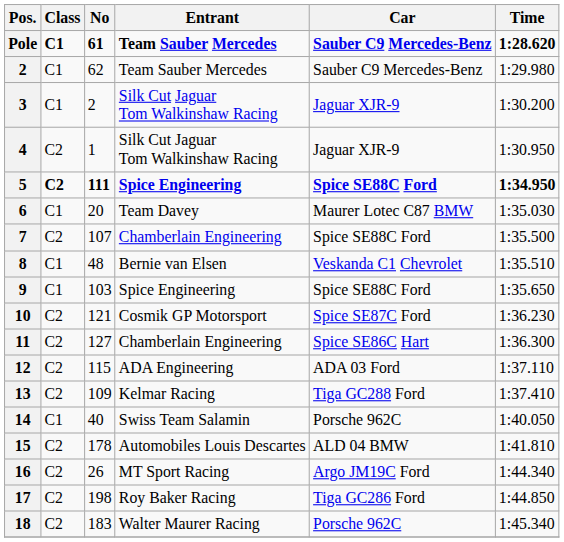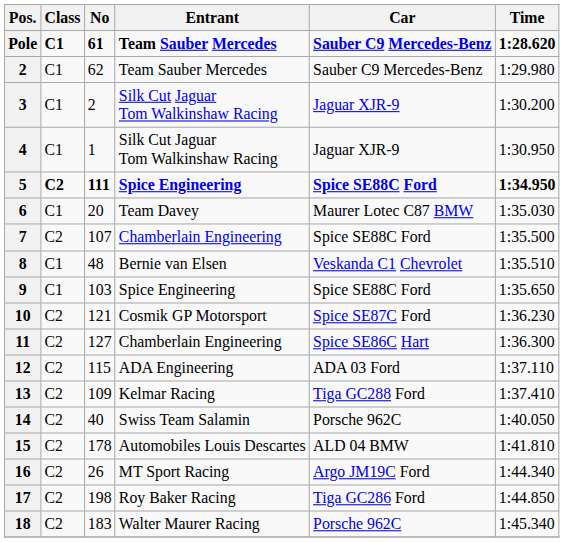4 | Class: C2 -> C1
14 | Class: C1 -> C2
